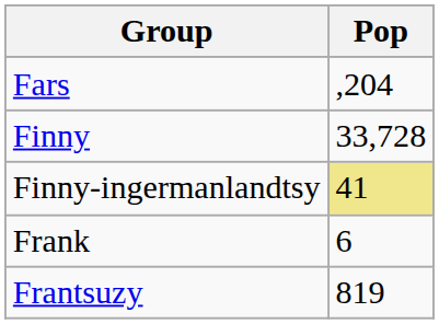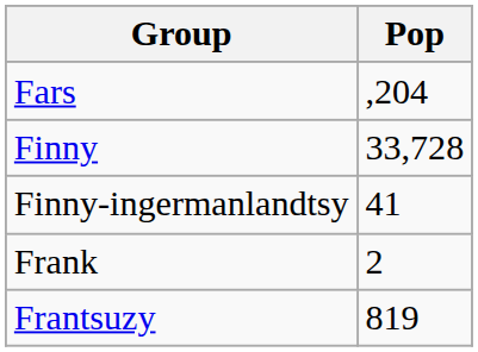Finny-ingermanlandtsy | Pop: khaki background -> no background
Frank | Pop: 6 -> 2
